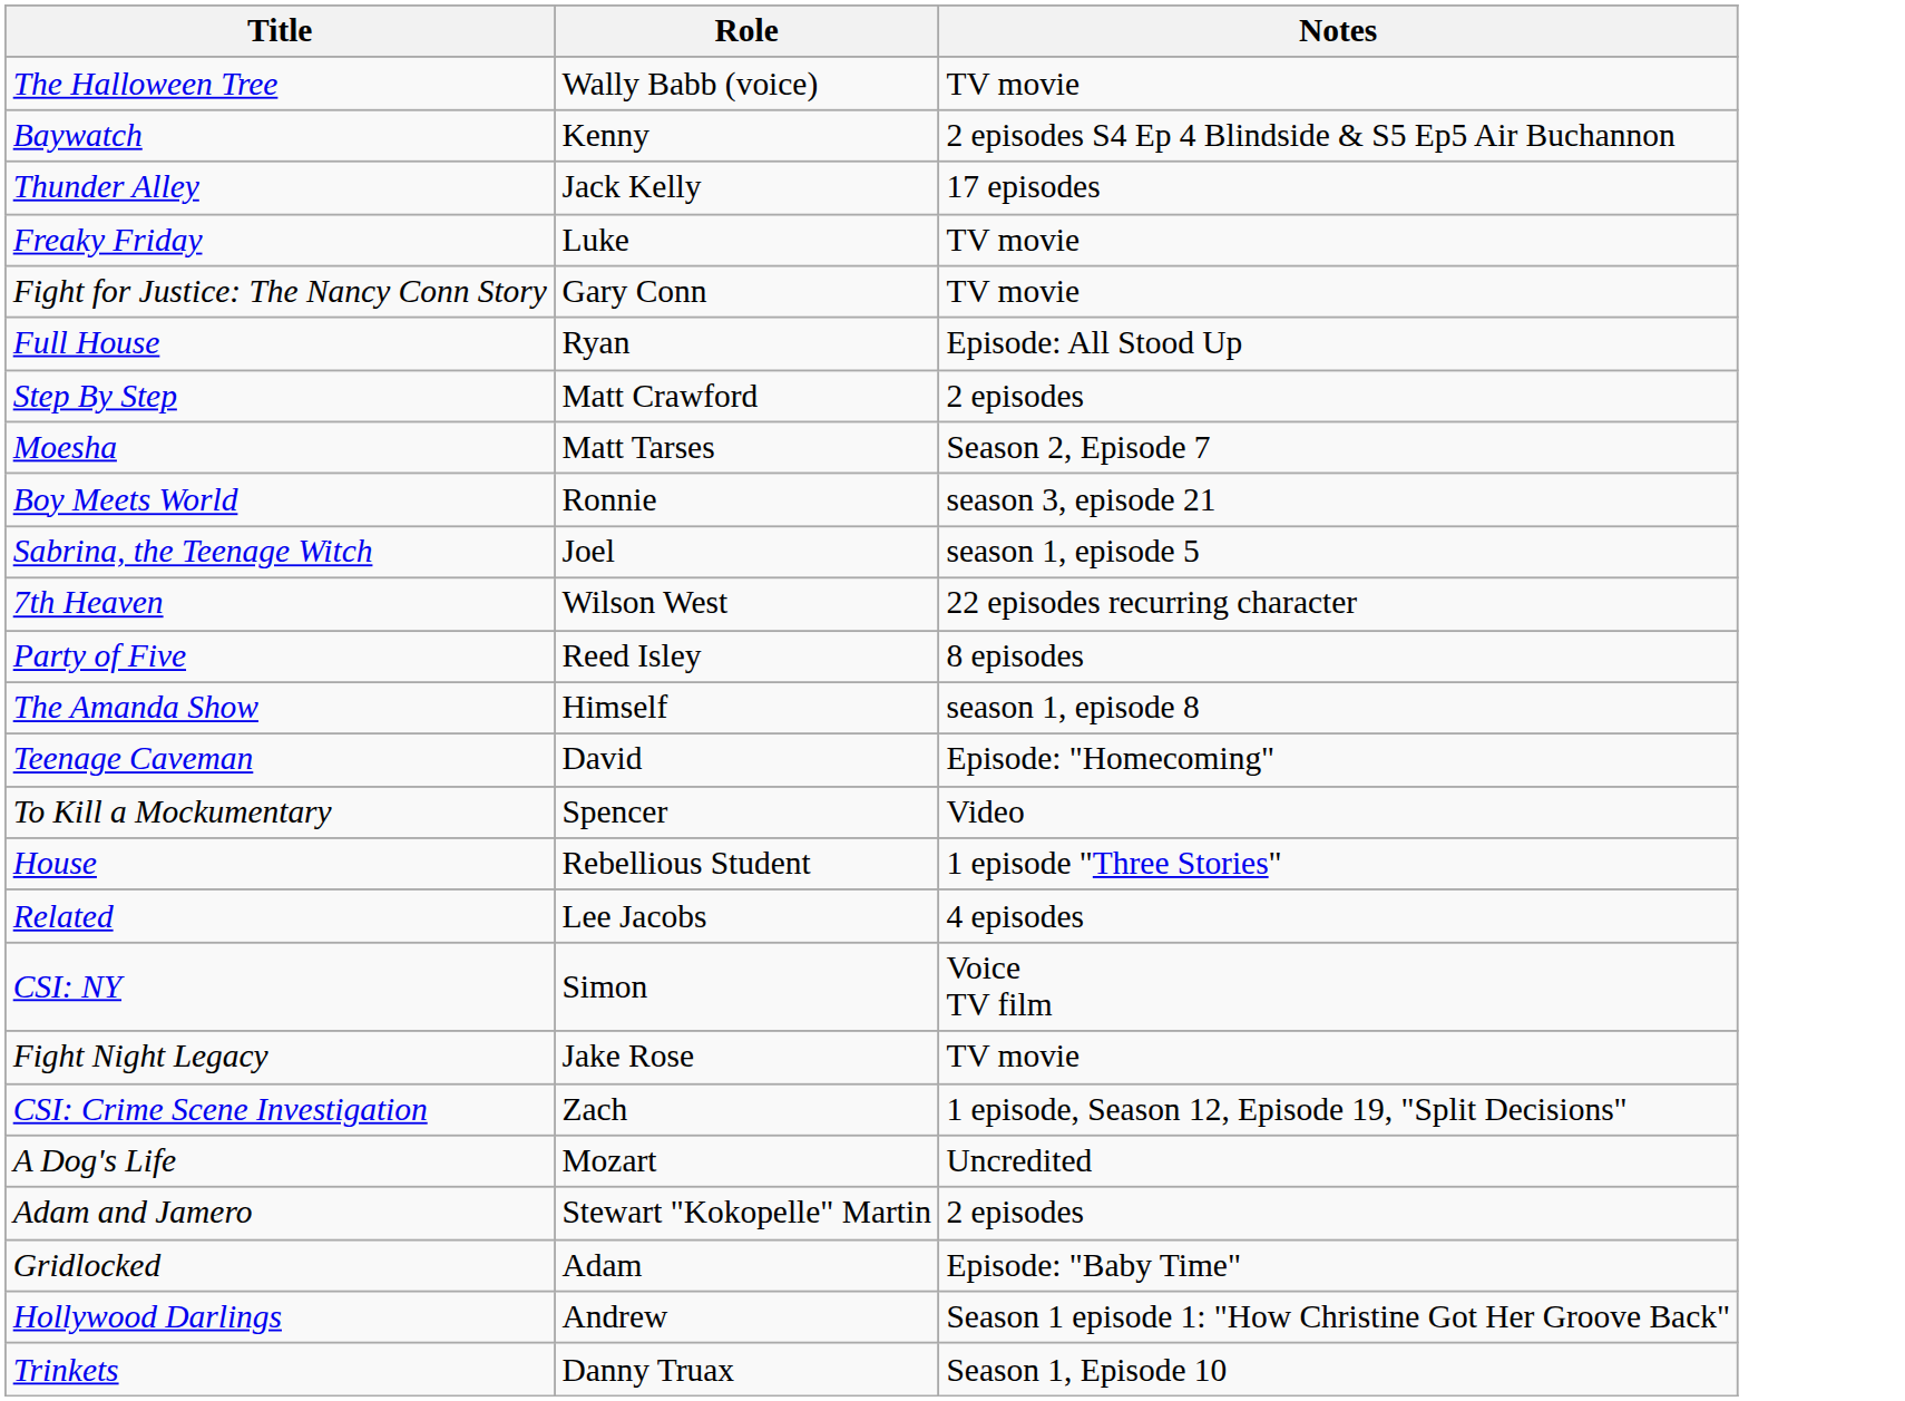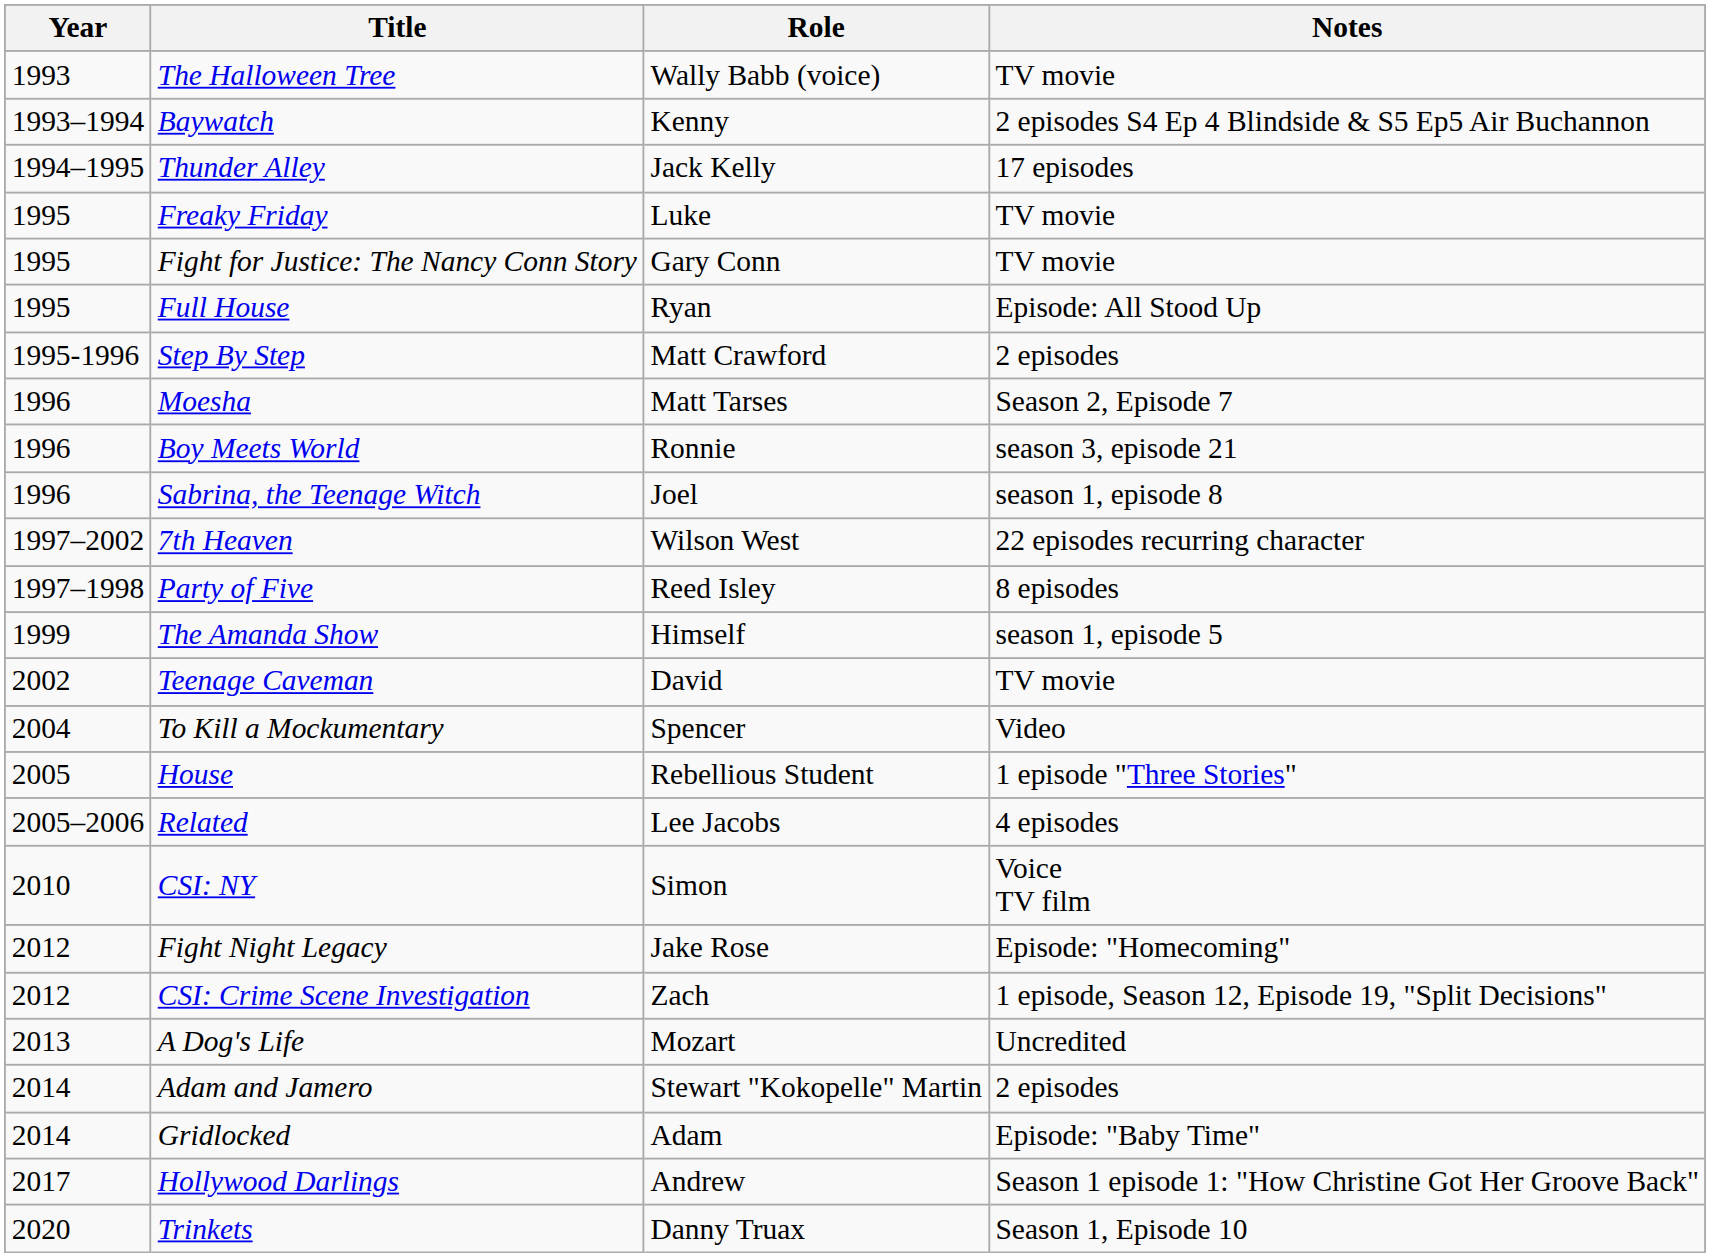+ column: Year | 1993 | 1993–1994 | 1994–1995 | 1995 | 1995 | 1995 | 1995-1996 | 1996 | 1996 | 1996 | 1997–2002 | 1997–1998 | 1999 | 2002 | 2004 | 2005 | 2005–2006 | 2010 | 2012 | 2012 | 2013 | 2014 | 2014 | 2017 | 2020
Sabrina, the Teenage Witch | Notes: season 1, episode 5 -> season 1, episode 8
The Amanda Show | Notes: season 1, episode 8 -> season 1, episode 5
Teenage Caveman | Notes: Episode: "Homecoming" -> TV movie
Fight Night Legacy | Notes: TV movie -> Episode: "Homecoming"
